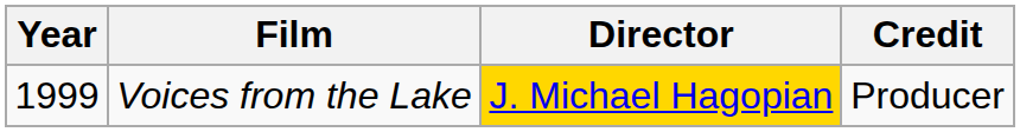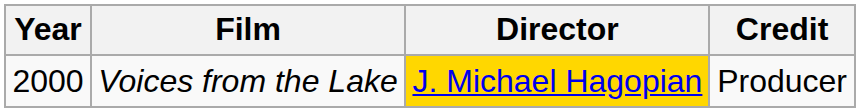Voices from the Lake | Year: 1999 -> 2000
